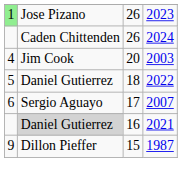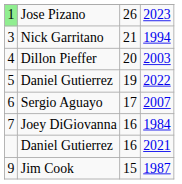- row: Caden Chittenden | 26 | 2024
+ row: 3 | Nick Garritano | 21 | 1994
2003 | column 2: Jim Cook -> Dillon Pieffer
2022 | column 3: 18 -> 19
+ row: 7 | Joey DiGiovanna | 16 | 1984
2021 | column 2: lightgrey background -> no background
1987 | column 2: Dillon Pieffer -> Jim Cook
